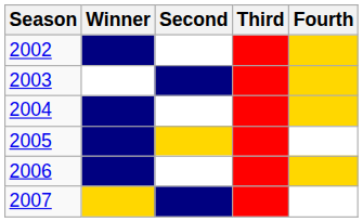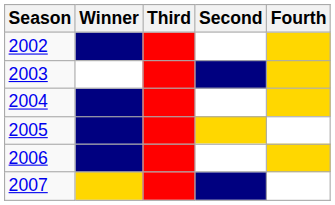columns swapped: Second <-> Third
